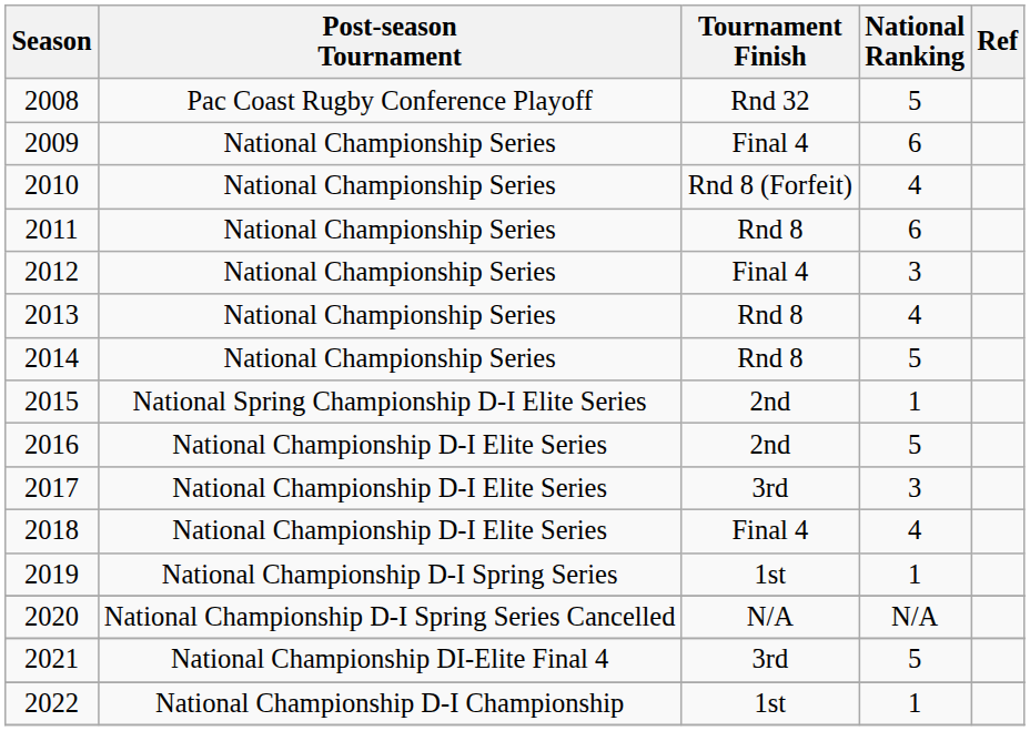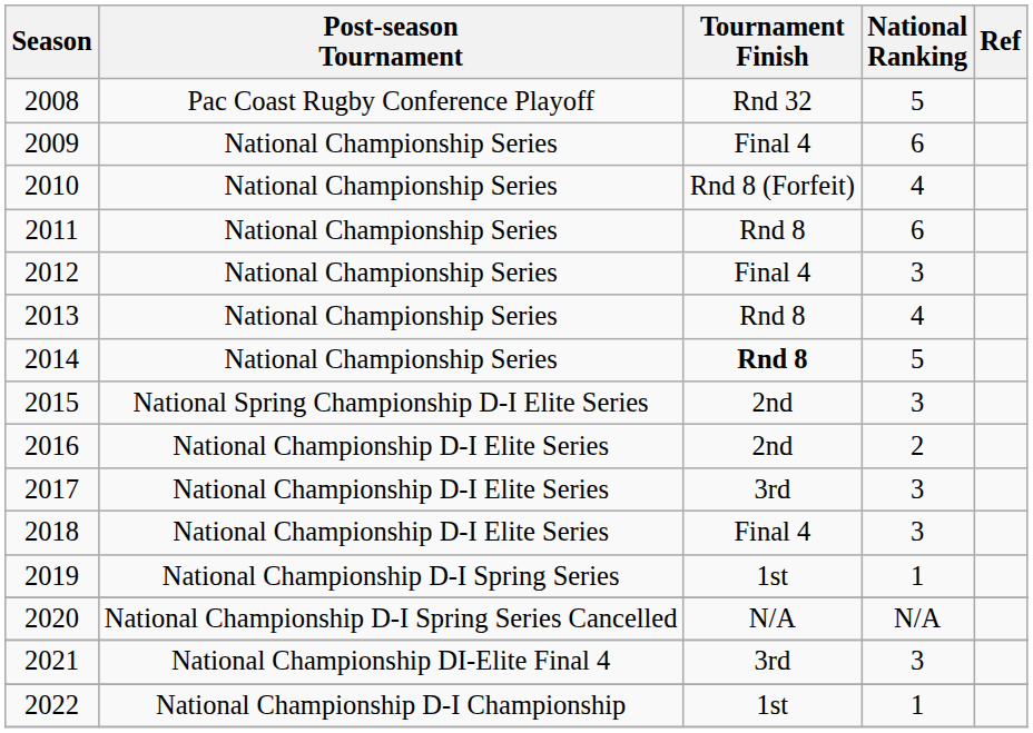2014 | Tournament Finish: normal -> bold
2015 | National Ranking: 1 -> 3
2016 | National Ranking: 5 -> 2
2018 | National Ranking: 4 -> 3
2021 | National Ranking: 5 -> 3
